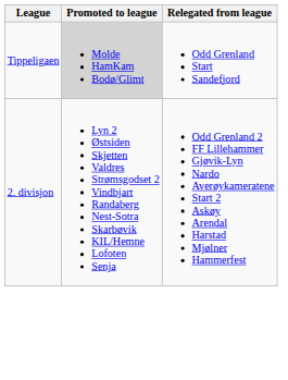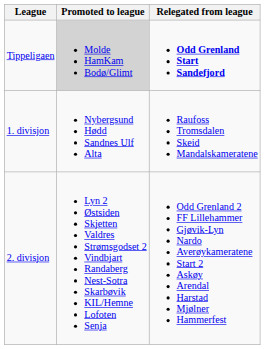Tippeligaen | Relegated from league: normal -> bold
+ row: 1. divisjon | Nybergsund Hødd Sandnes Ulf Alta | Raufoss Tromsdalen Skeid Mandalskameratene
